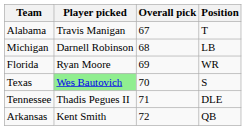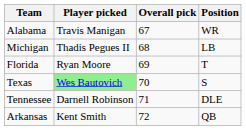Alabama | Position: T -> WR
Michigan | Player picked: Darnell Robinson -> Thadis Pegues II
Florida | Position: WR -> T
Tennessee | Player picked: Thadis Pegues II -> Darnell Robinson
